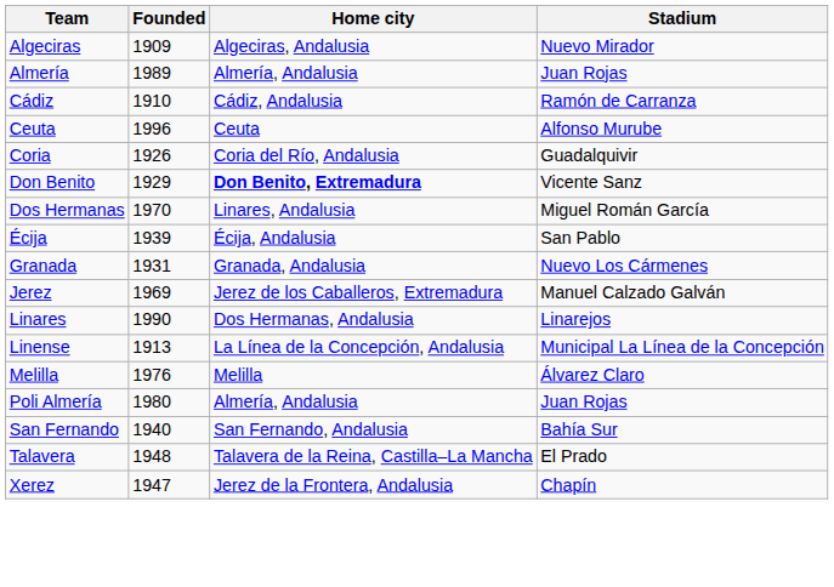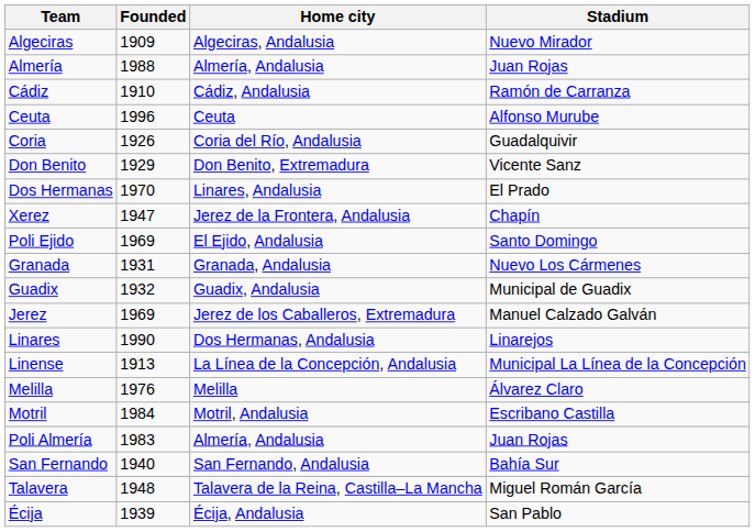Almería | Founded: 1989 -> 1988
Don Benito | Home city: bold -> normal
Dos Hermanas | Stadium: Miguel Román García -> El Prado
rows swapped: Écija <-> Xerez
+ row: Poli Ejido | 1969 | El Ejido, Andalusia | Santo Domingo
+ row: Guadix | 1932 | Guadix, Andalusia | Municipal de Guadix
+ row: Motril | 1984 | Motril, Andalusia | Escribano Castilla
Poli Almería | Founded: 1980 -> 1983
Talavera | Stadium: El Prado -> Miguel Román García
